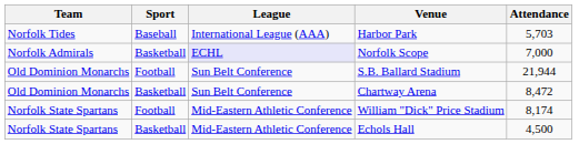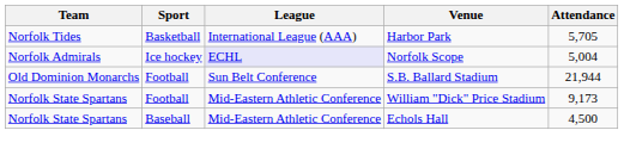Harbor Park | Sport: Baseball -> Basketball
Harbor Park | Attendance: 5,703 -> 5,705
Norfolk Scope | Sport: Basketball -> Ice hockey
Norfolk Scope | Attendance: 7,000 -> 5,004
- row: Old Dominion Monarchs | Basketball | Sun Belt Conference | Chartway Arena | 8,472
William "Dick" Price Stadium | Attendance: 8,174 -> 9,173
Echols Hall | Sport: Basketball -> Baseball
